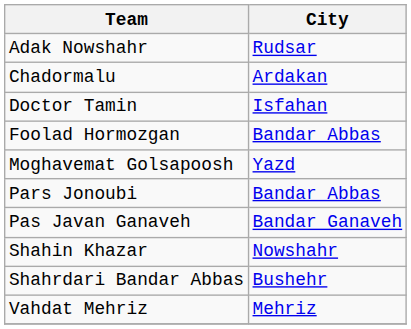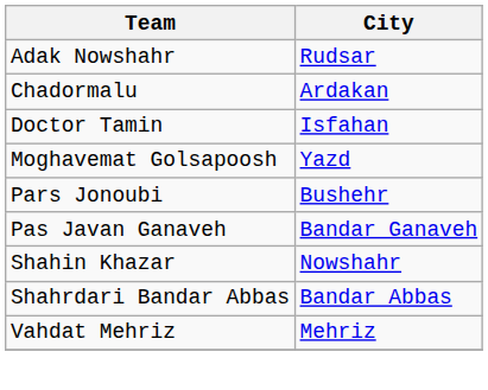- row: Foolad Hormozgan | Bandar Abbas
Pars Jonoubi | City: Bandar Abbas -> Bushehr
Shahrdari Bandar Abbas | City: Bushehr -> Bandar Abbas
